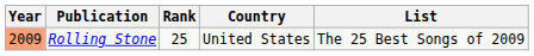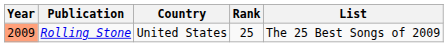columns swapped: Country <-> Rank
